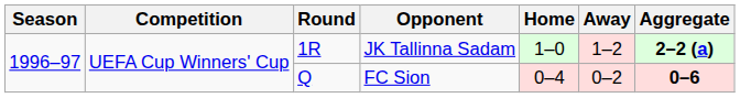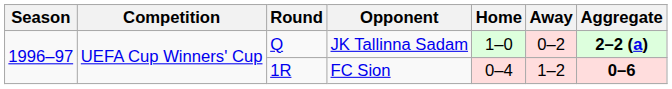JK Tallinna Sadam | Round: 1R -> Q
JK Tallinna Sadam | Away: 1–2 -> 0–2
FC Sion | Round: Q -> 1R
FC Sion | Away: 0–2 -> 1–2
